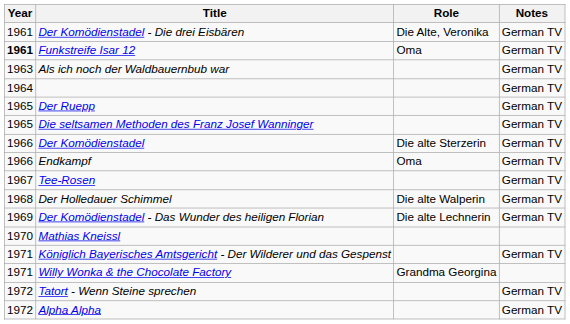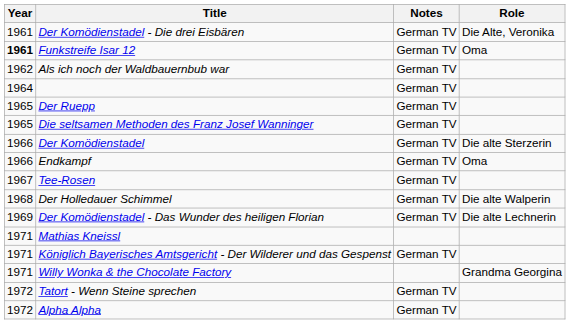columns swapped: Role <-> Notes
Als ich noch der Waldbauernbub war | Year: 1963 -> 1962
Mathias Kneissl | Year: 1970 -> 1971
